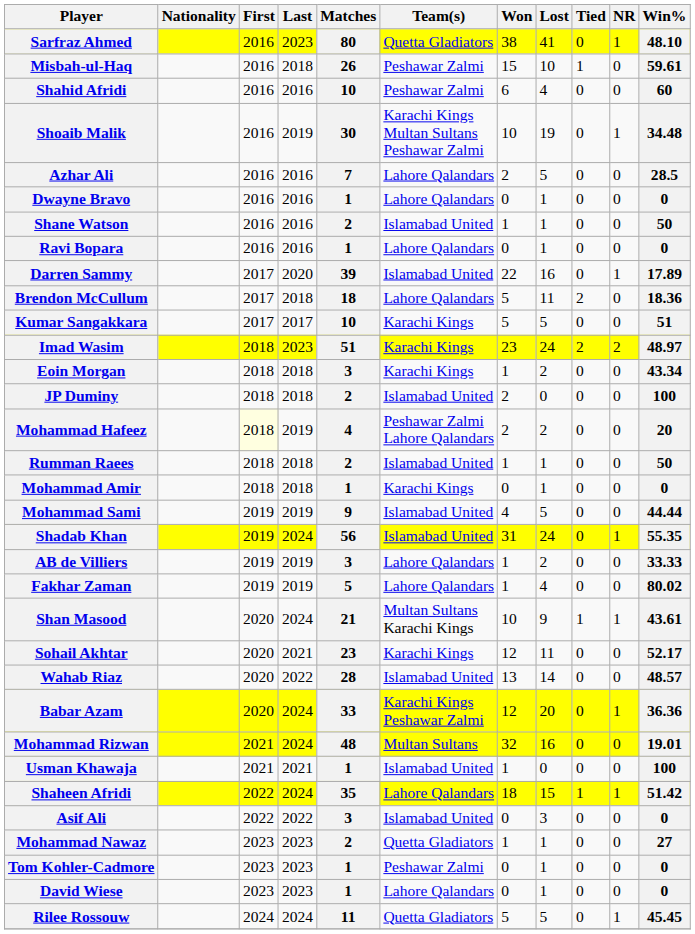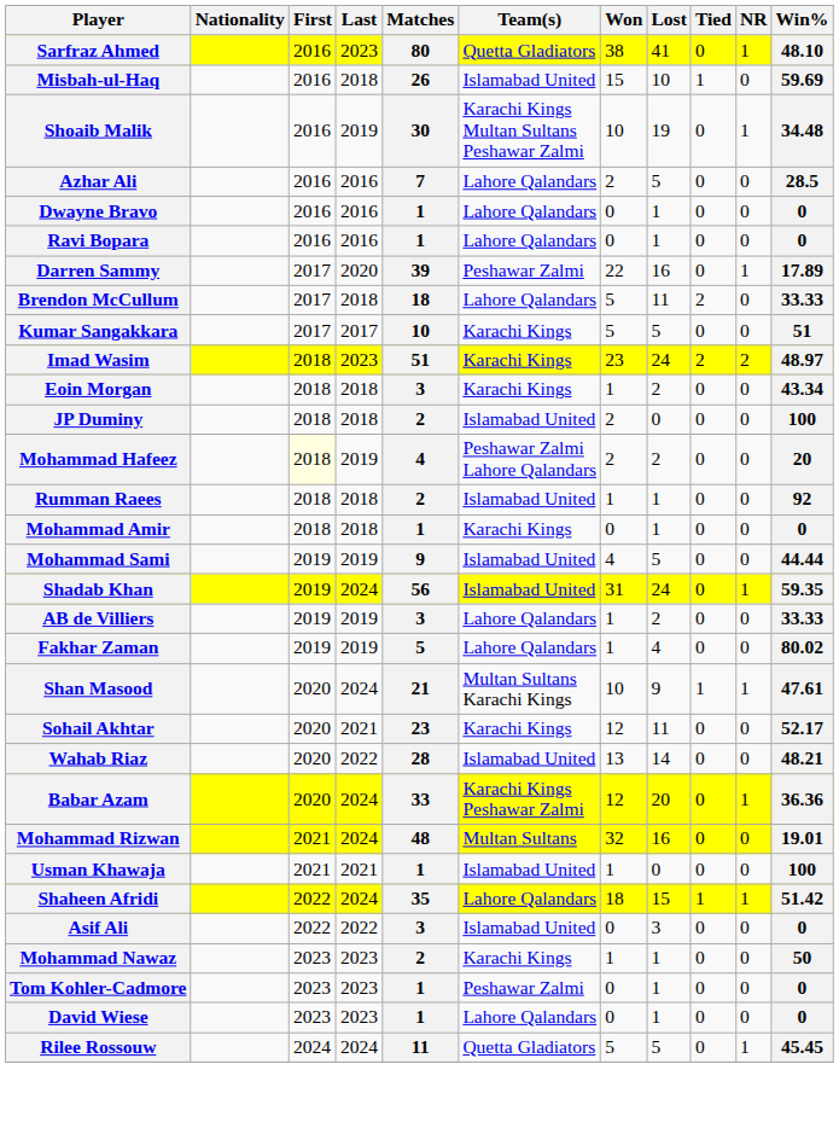Misbah-ul-Haq | Team(s): Peshawar Zalmi -> Islamabad United
Misbah-ul-Haq | Win%: 59.61 -> 59.69
- row: Shahid Afridi | 2016 | 2016 | 10 | Peshawar Zalmi | 6 | 4 | 0 | 0 | 60
- row: Shane Watson | 2016 | 2016 | 2 | Islamabad United | 1 | 1 | 0 | 0 | 50
Darren Sammy | Team(s): Islamabad United -> Peshawar Zalmi
Brendon McCullum | Win%: 18.36 -> 33.33
Rumman Raees | Win%: 50 -> 92
Shadab Khan | Win%: 55.35 -> 59.35
Shan Masood | Win%: 43.61 -> 47.61
Wahab Riaz | Win%: 48.57 -> 48.21
Mohammad Nawaz | Team(s): Quetta Gladiators -> Karachi Kings
Mohammad Nawaz | Win%: 27 -> 50
